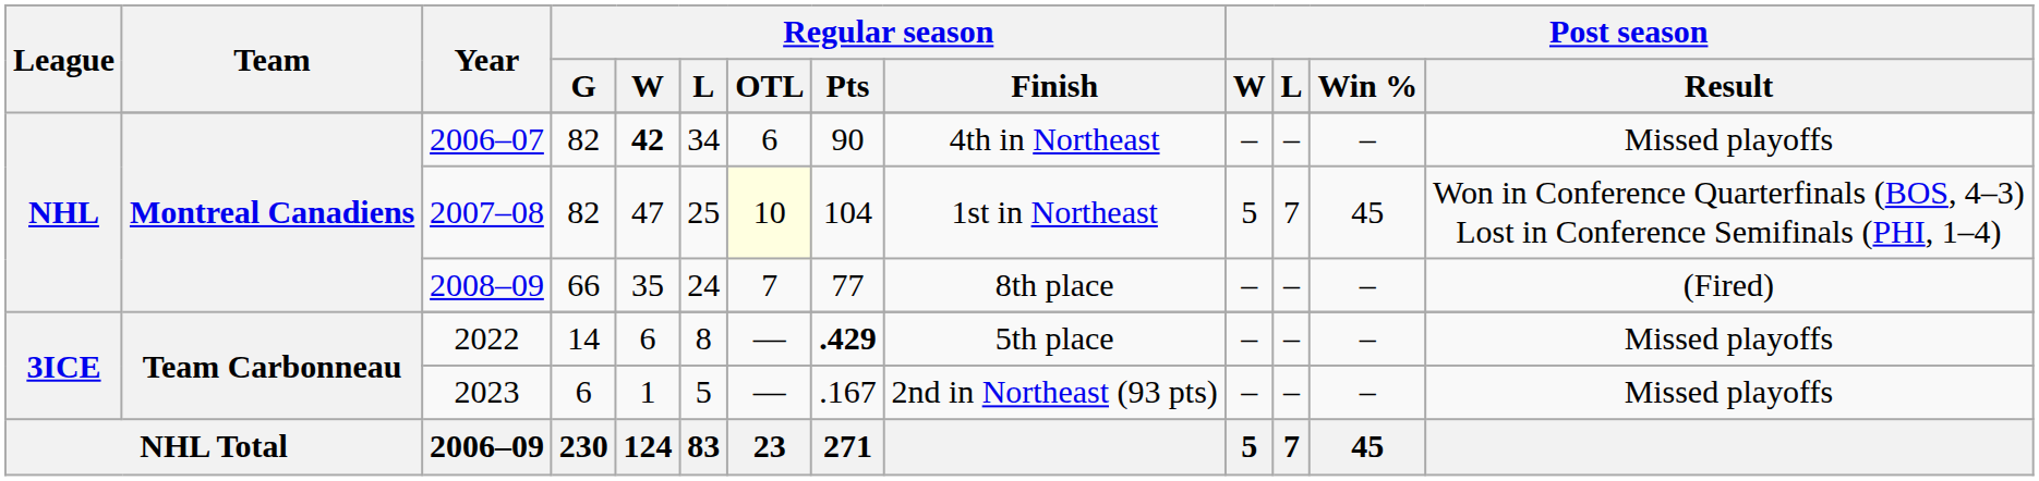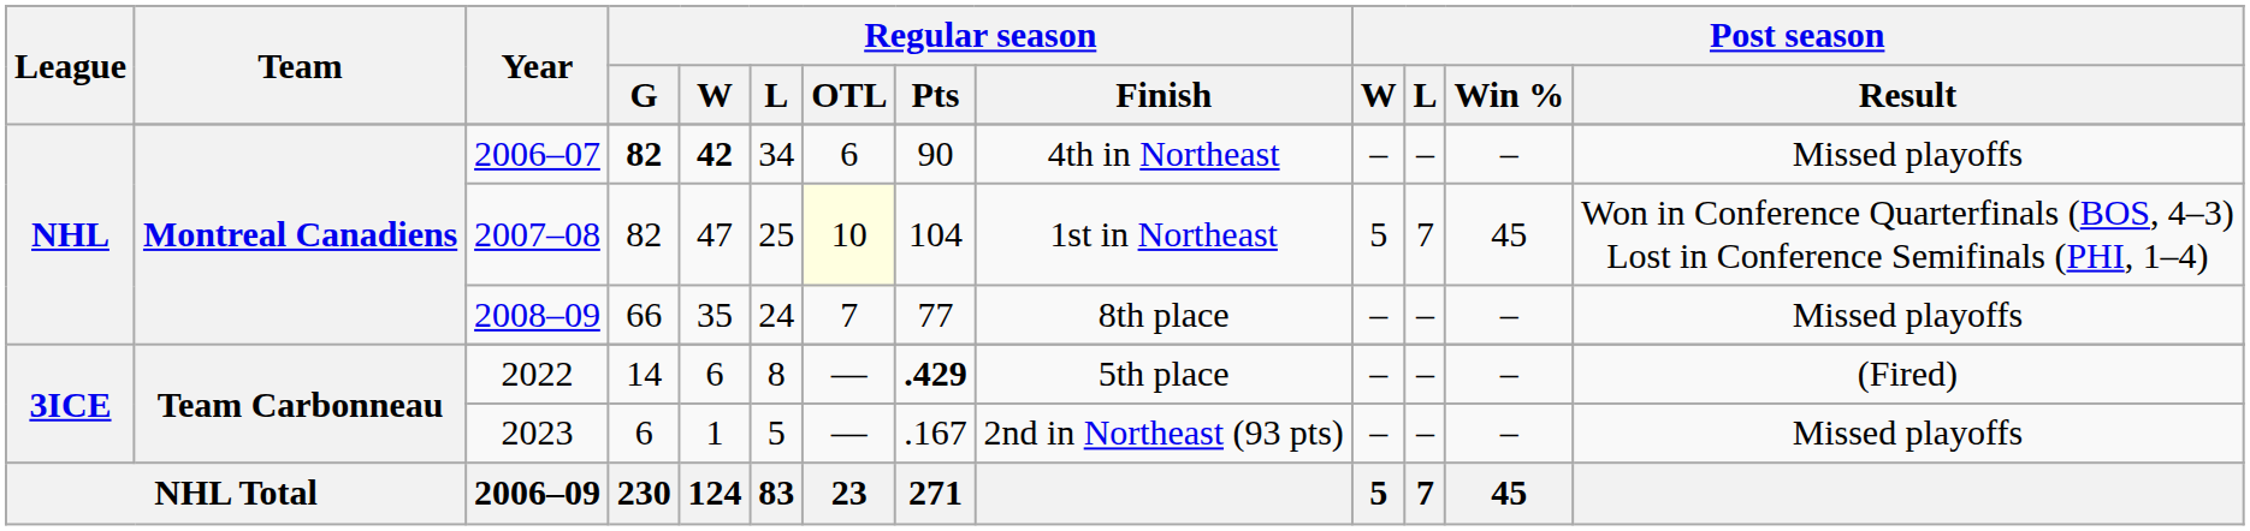2006–07 | Regular season / G: normal -> bold
2008–09 | Post season / Result: (Fired) -> Missed playoffs
2022 | Post season / Result: Missed playoffs -> (Fired)
